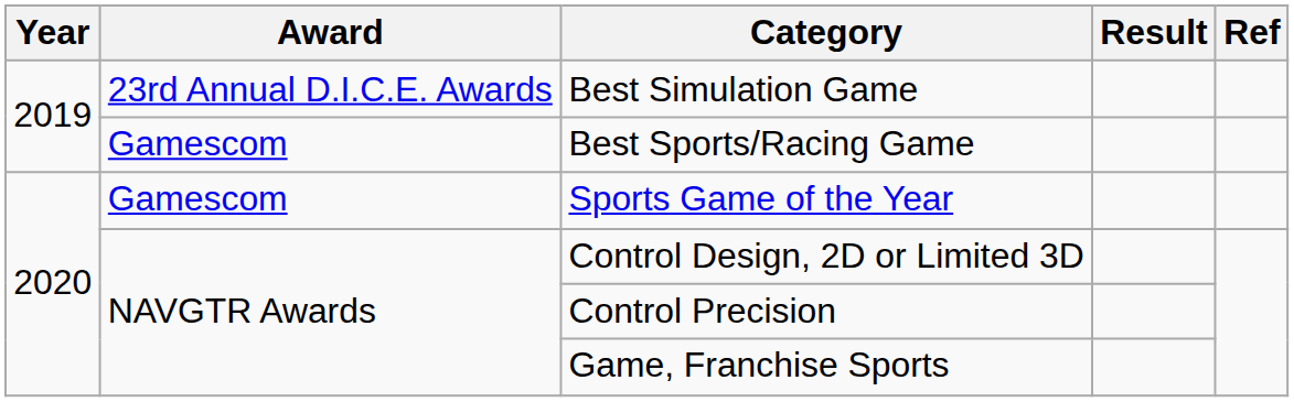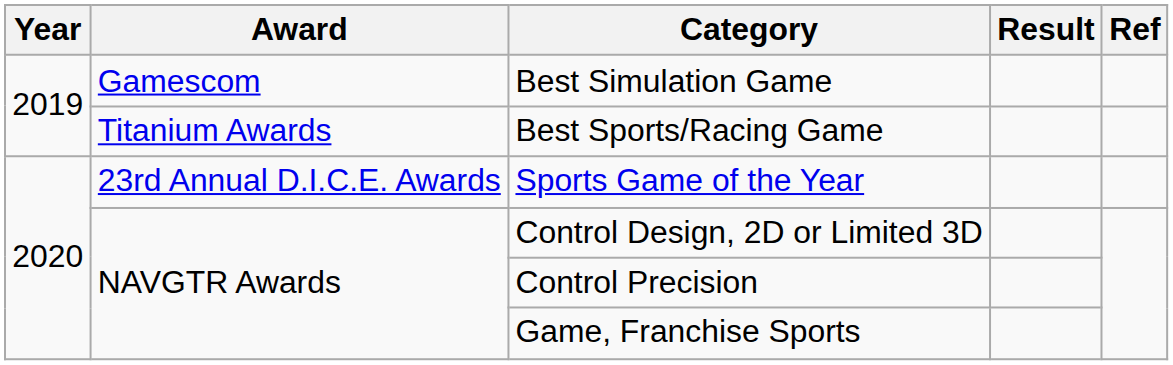Best Simulation Game | Award: 23rd Annual D.I.C.E. Awards -> Gamescom
Best Sports/Racing Game | Award: Gamescom -> Titanium Awards
Sports Game of the Year | Award: Gamescom -> 23rd Annual D.I.C.E. Awards
